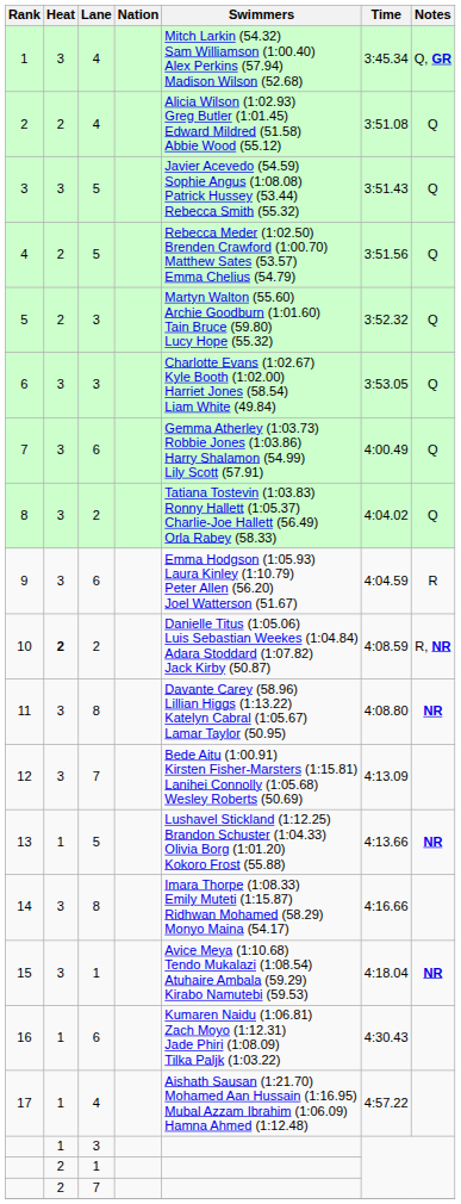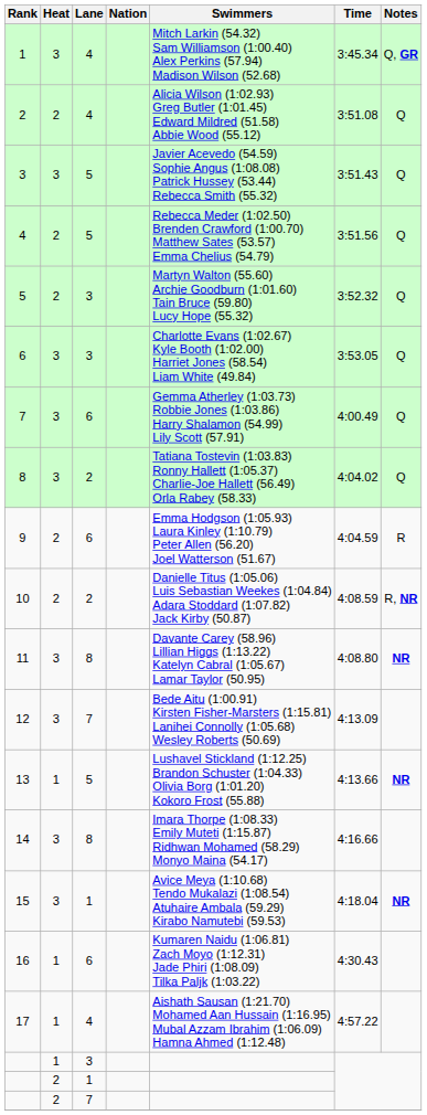9 | Heat: 3 -> 2
10 | Heat: bold -> normal
